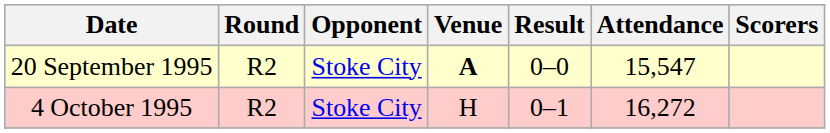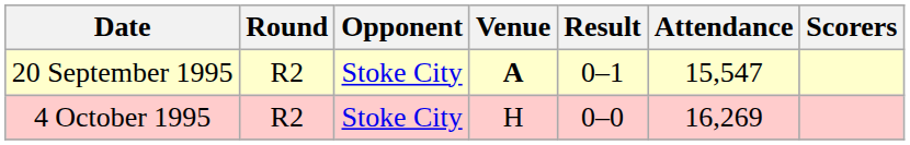20 September 1995 | Result: 0–0 -> 0–1
4 October 1995 | Result: 0–1 -> 0–0
4 October 1995 | Attendance: 16,272 -> 16,269
